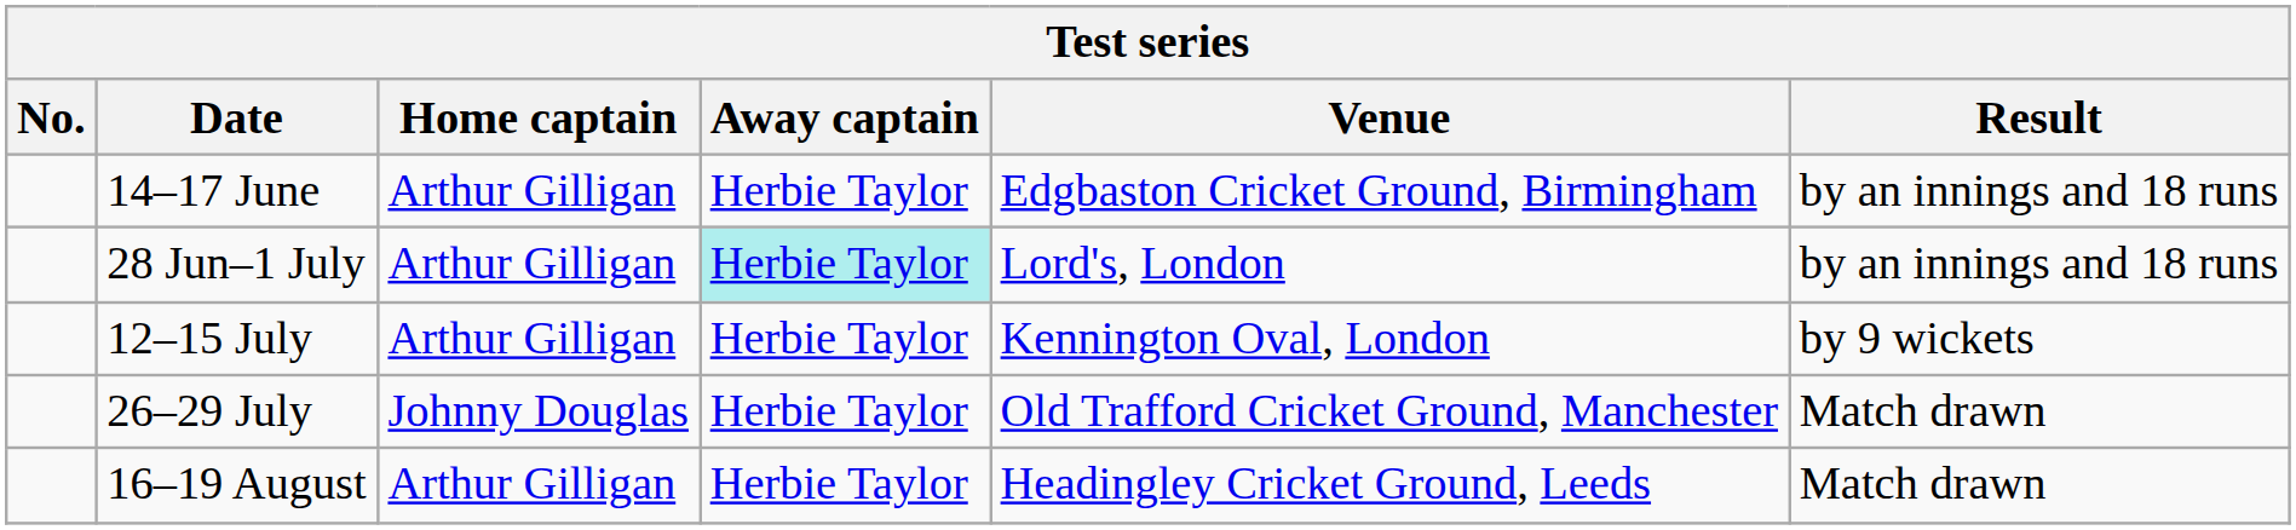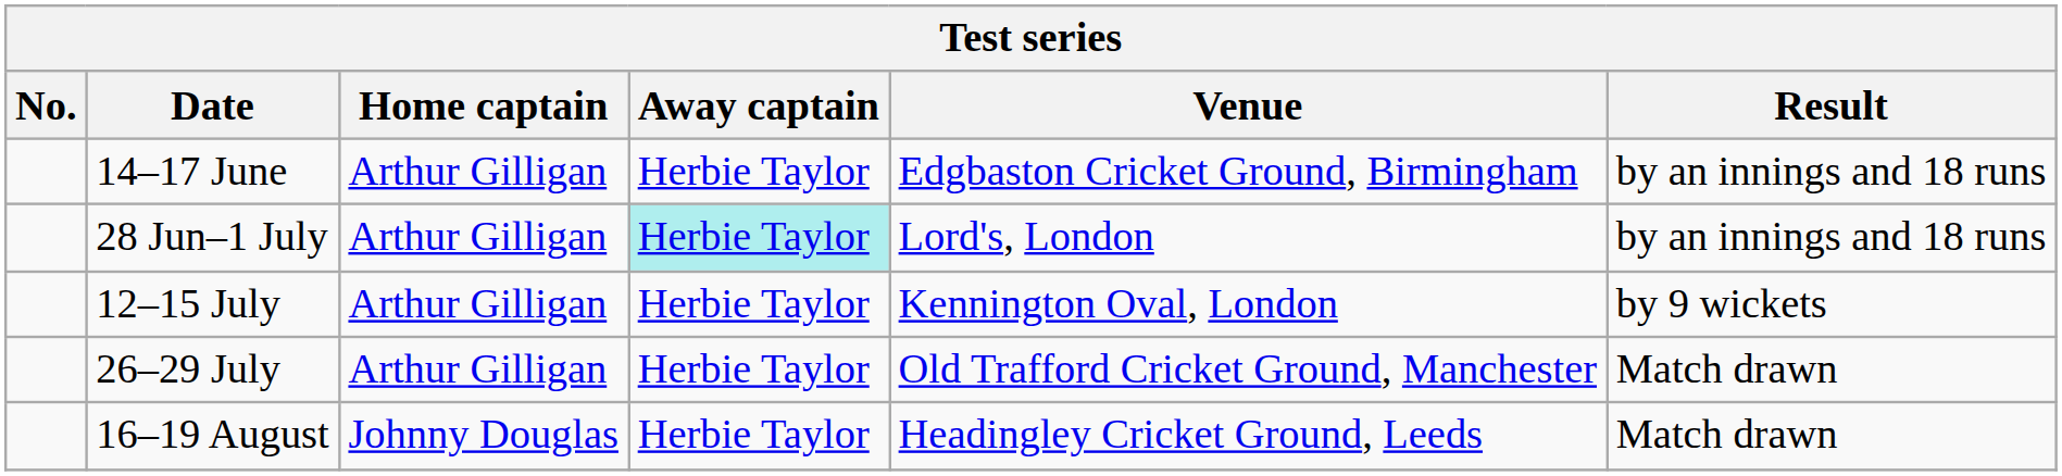26–29 July | Home captain: Johnny Douglas -> Arthur Gilligan
16–19 August | Home captain: Arthur Gilligan -> Johnny Douglas
